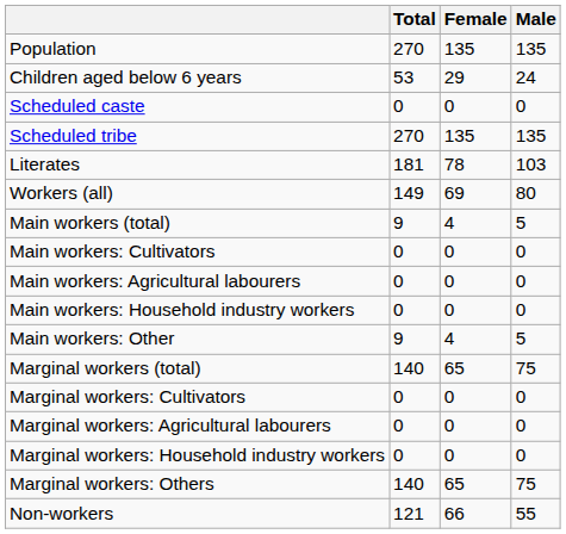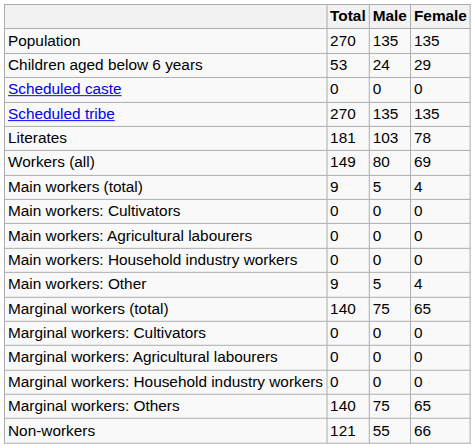columns swapped: Male <-> Female
